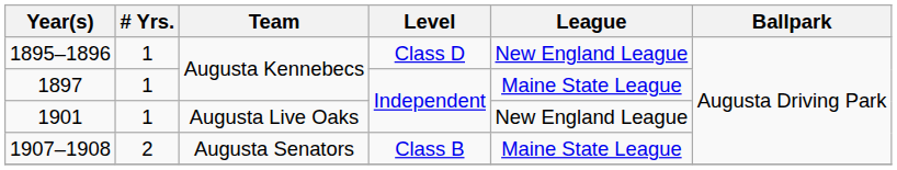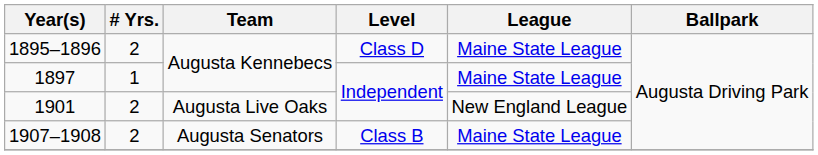1895–1896 | # Yrs.: 1 -> 2
1895–1896 | League: New England League -> Maine State League
1901 | # Yrs.: 1 -> 2
